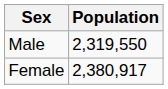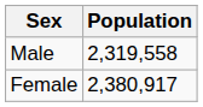Male | Population: 2,319,550 -> 2,319,558
